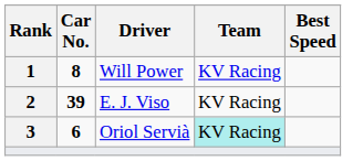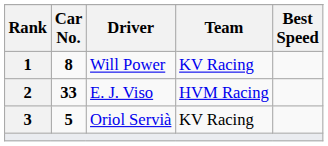E. J. Viso | Car No.: 39 -> 33
E. J. Viso | Team: KV Racing -> HVM Racing
Oriol Servià | Car No.: 6 -> 5
Oriol Servià | Team: paleturquoise background -> no background
